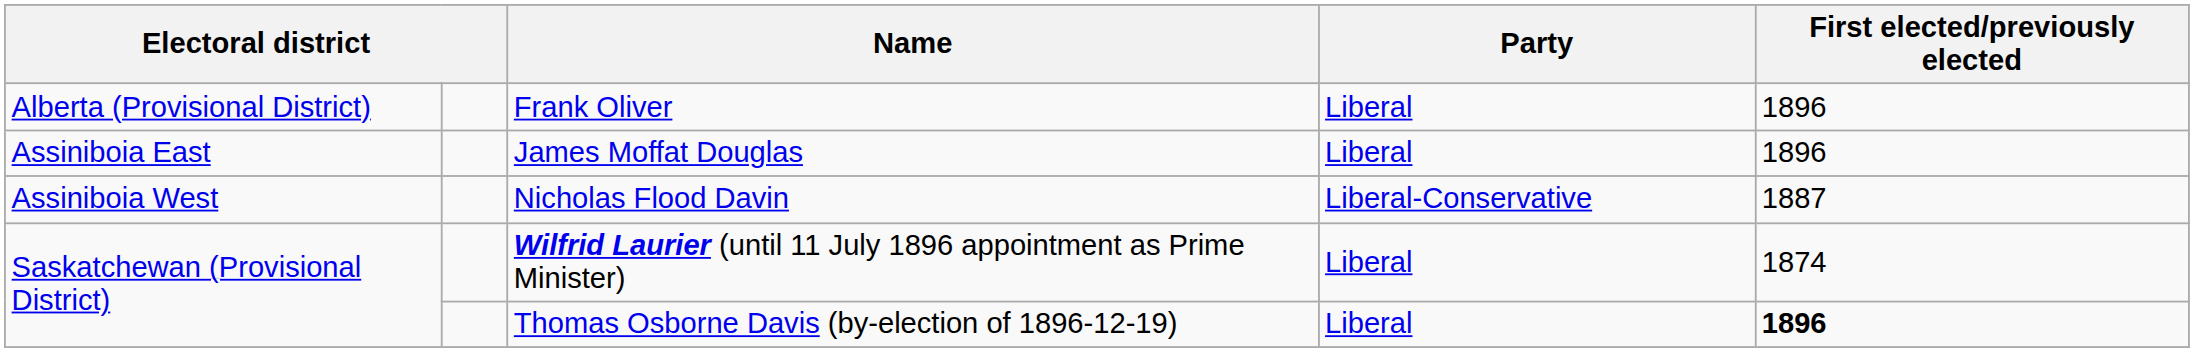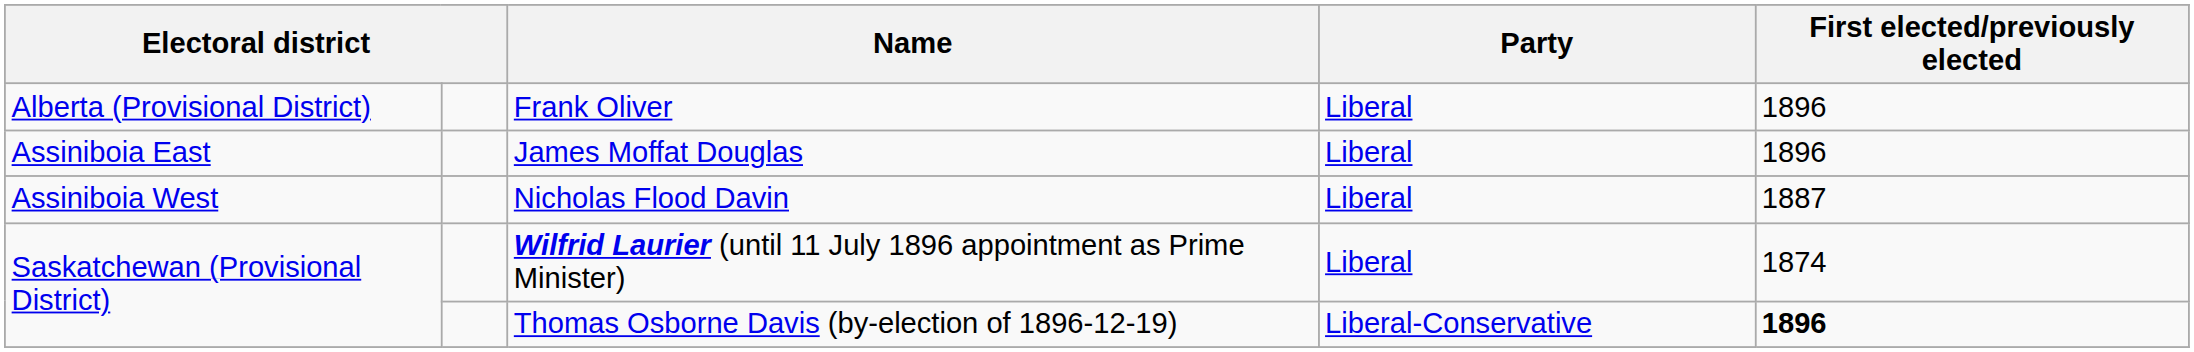Nicholas Flood Davin | Party: Liberal-Conservative -> Liberal
Thomas Osborne Davis (by-election of 1896-12-19) | Party: Liberal -> Liberal-Conservative
